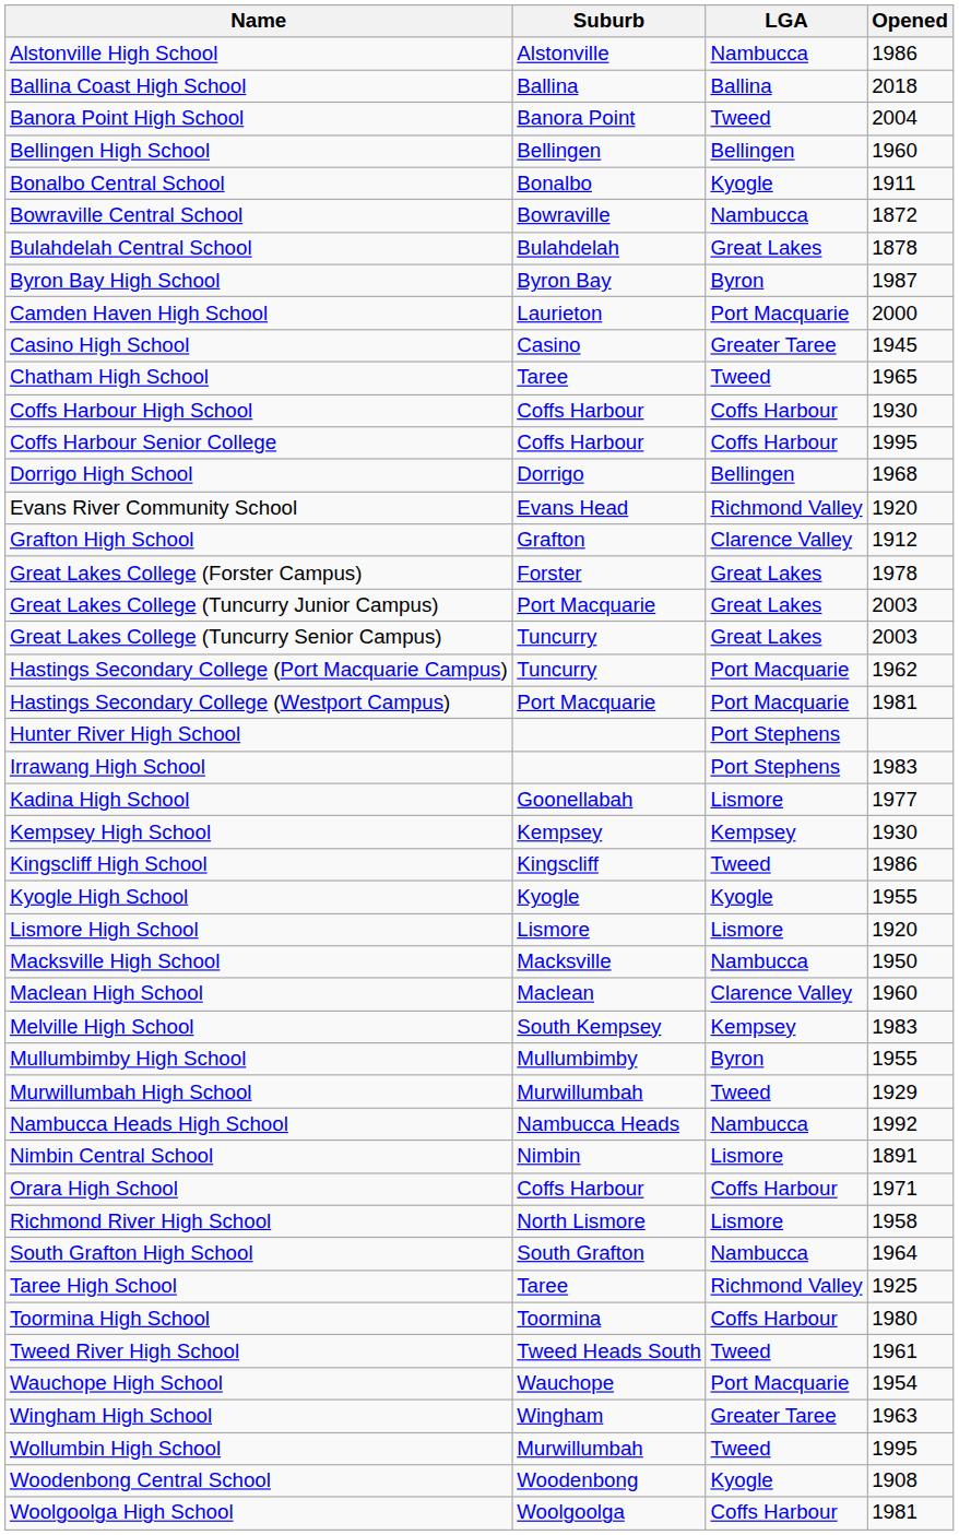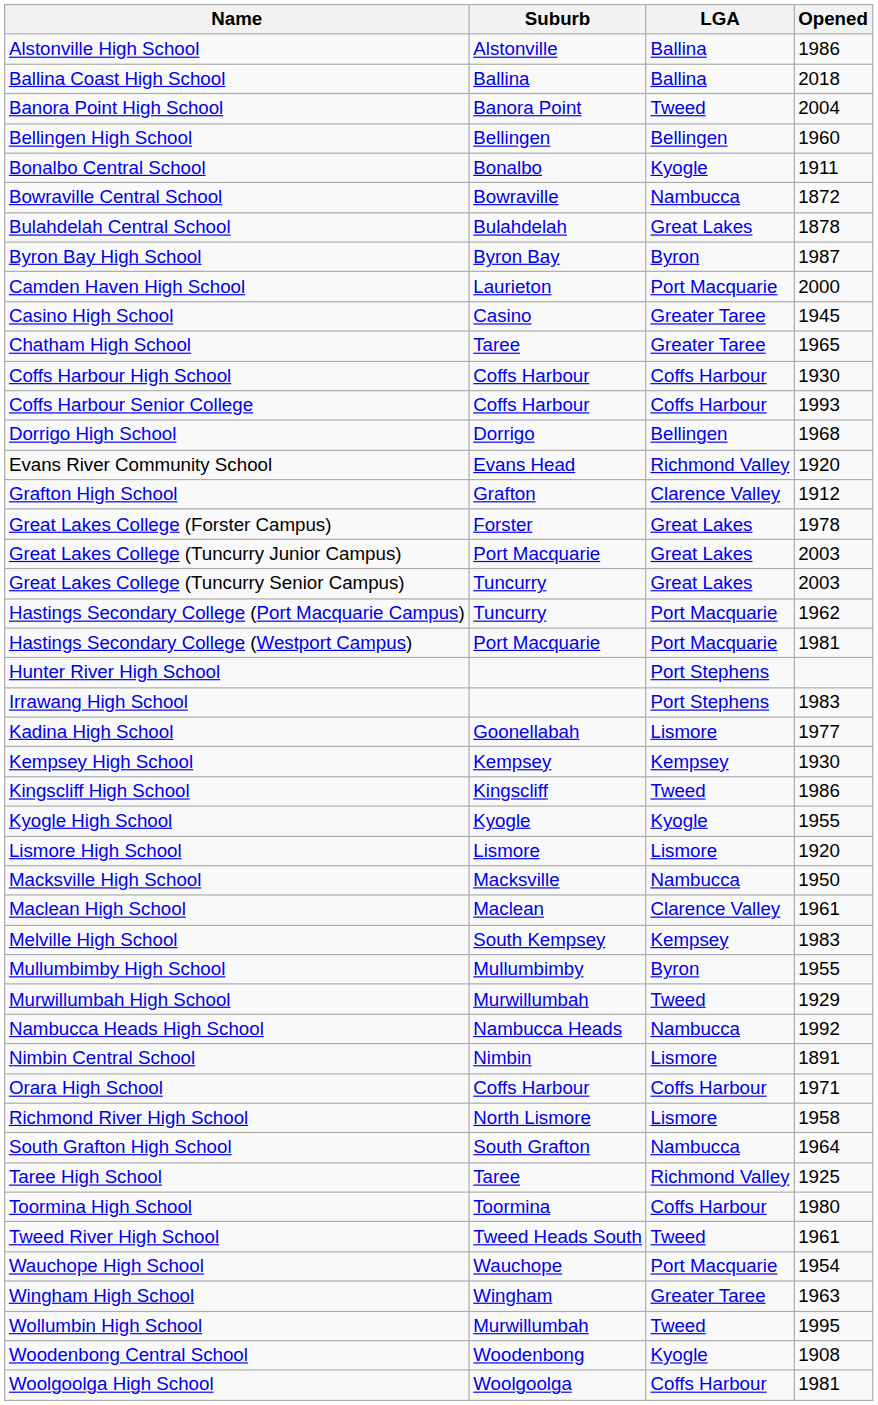Alstonville High School | LGA: Nambucca -> Ballina
Chatham High School | LGA: Tweed -> Greater Taree
Coffs Harbour Senior College | Opened: 1995 -> 1993
Maclean High School | Opened: 1960 -> 1961
